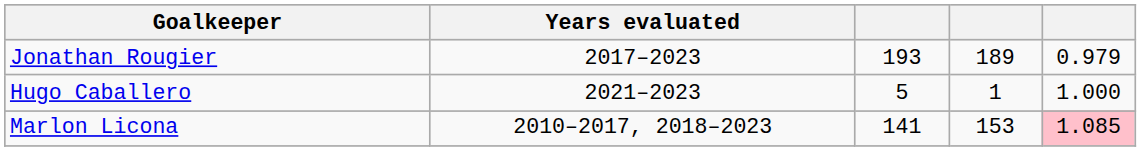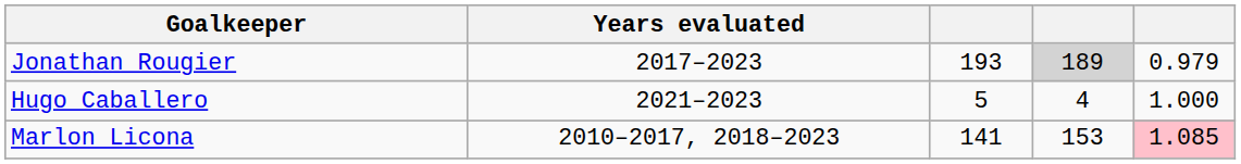Jonathan Rougier | column 4: no background -> lightgrey background
Hugo Caballero | column 4: 1 -> 4
